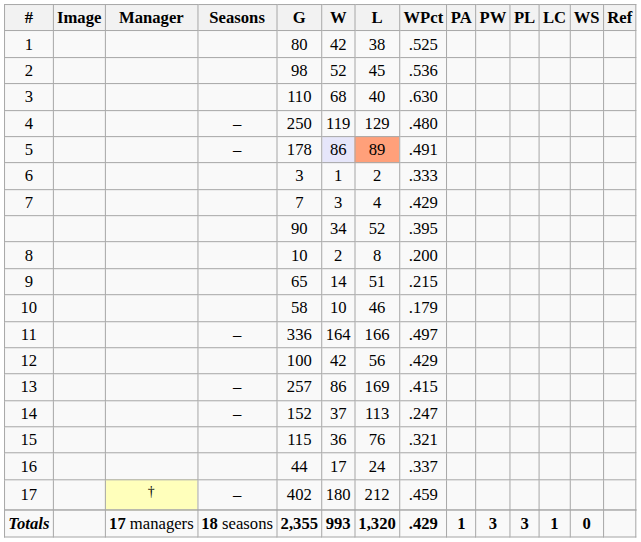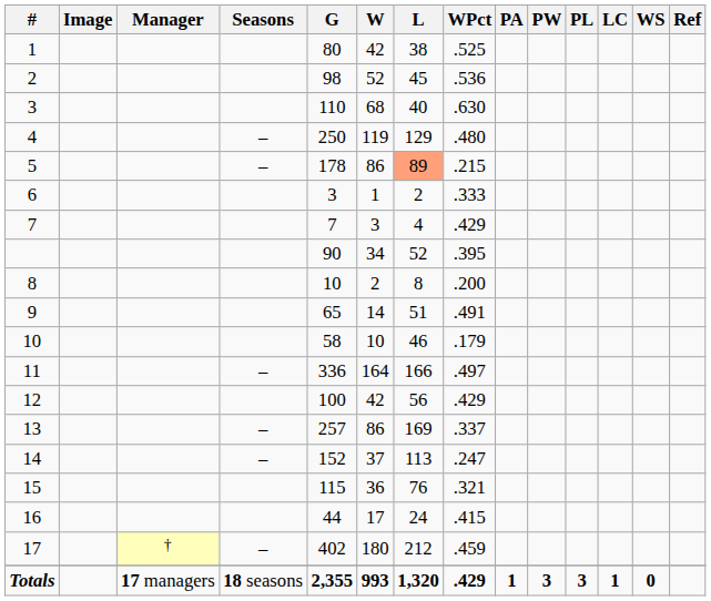5 | W: lavender background -> no background
5 | WPct: .491 -> .215
9 | WPct: .215 -> .491
13 | WPct: .415 -> .337
16 | WPct: .337 -> .415
